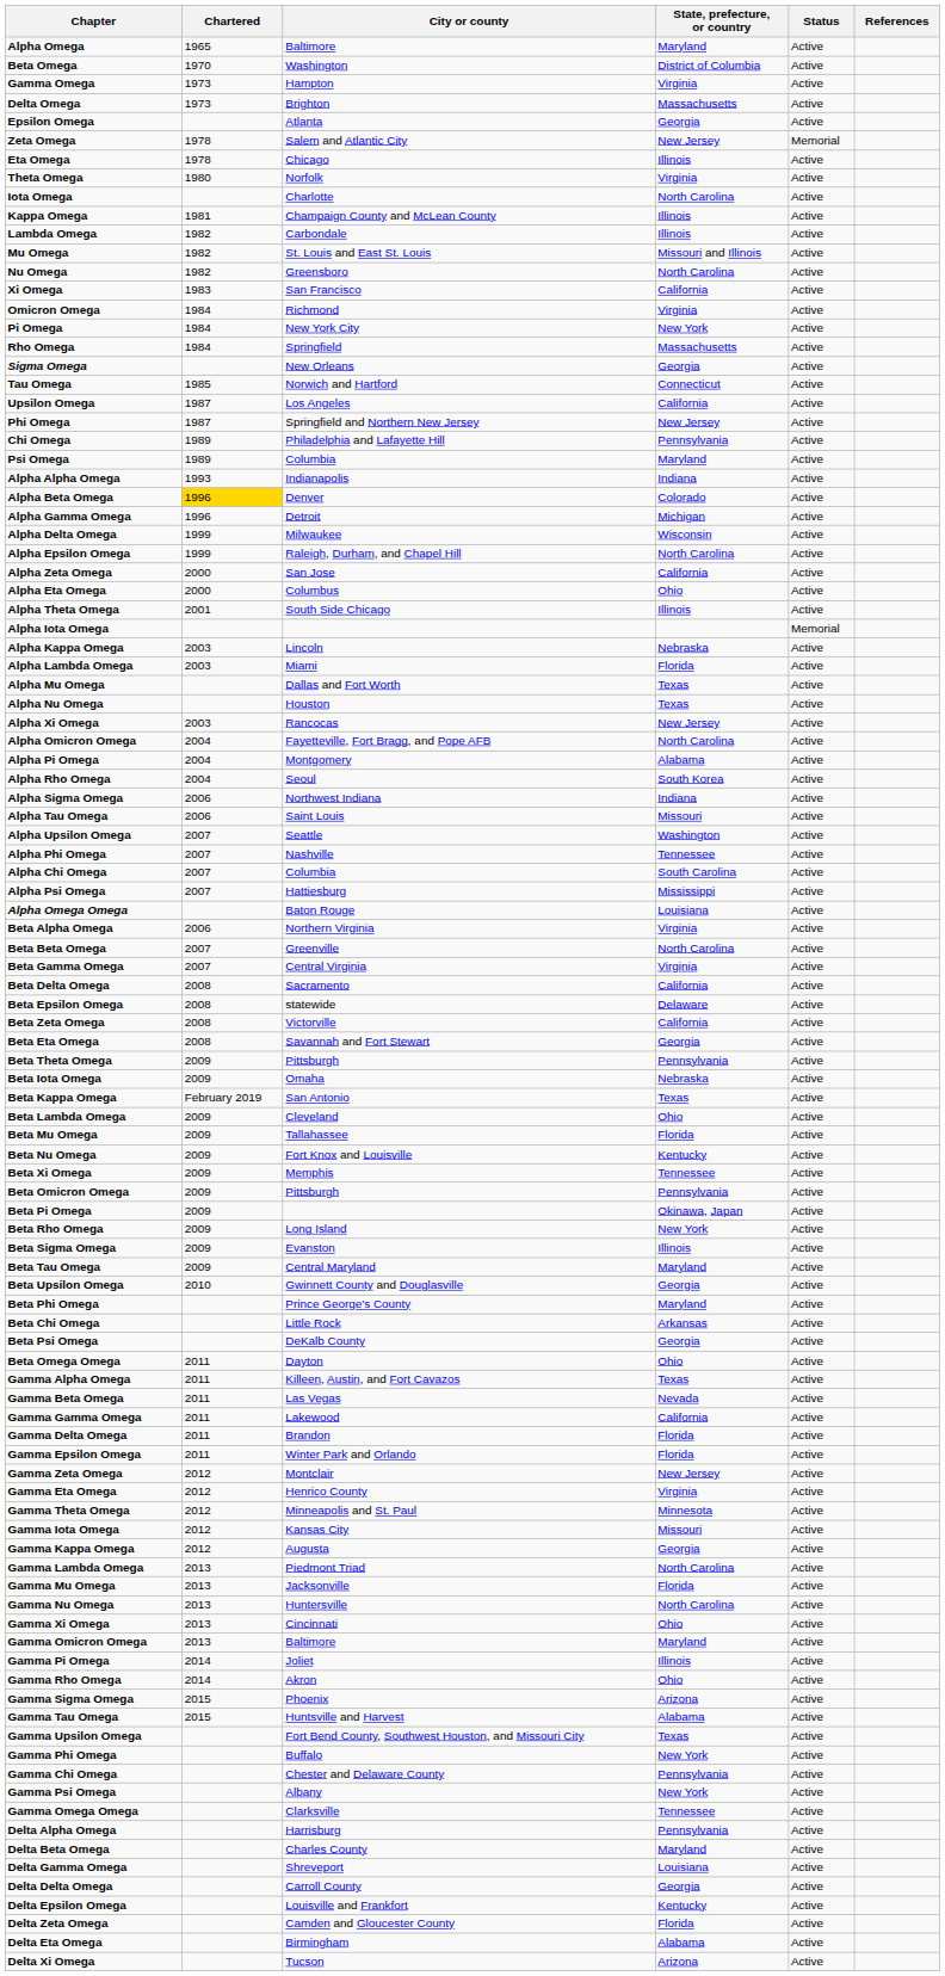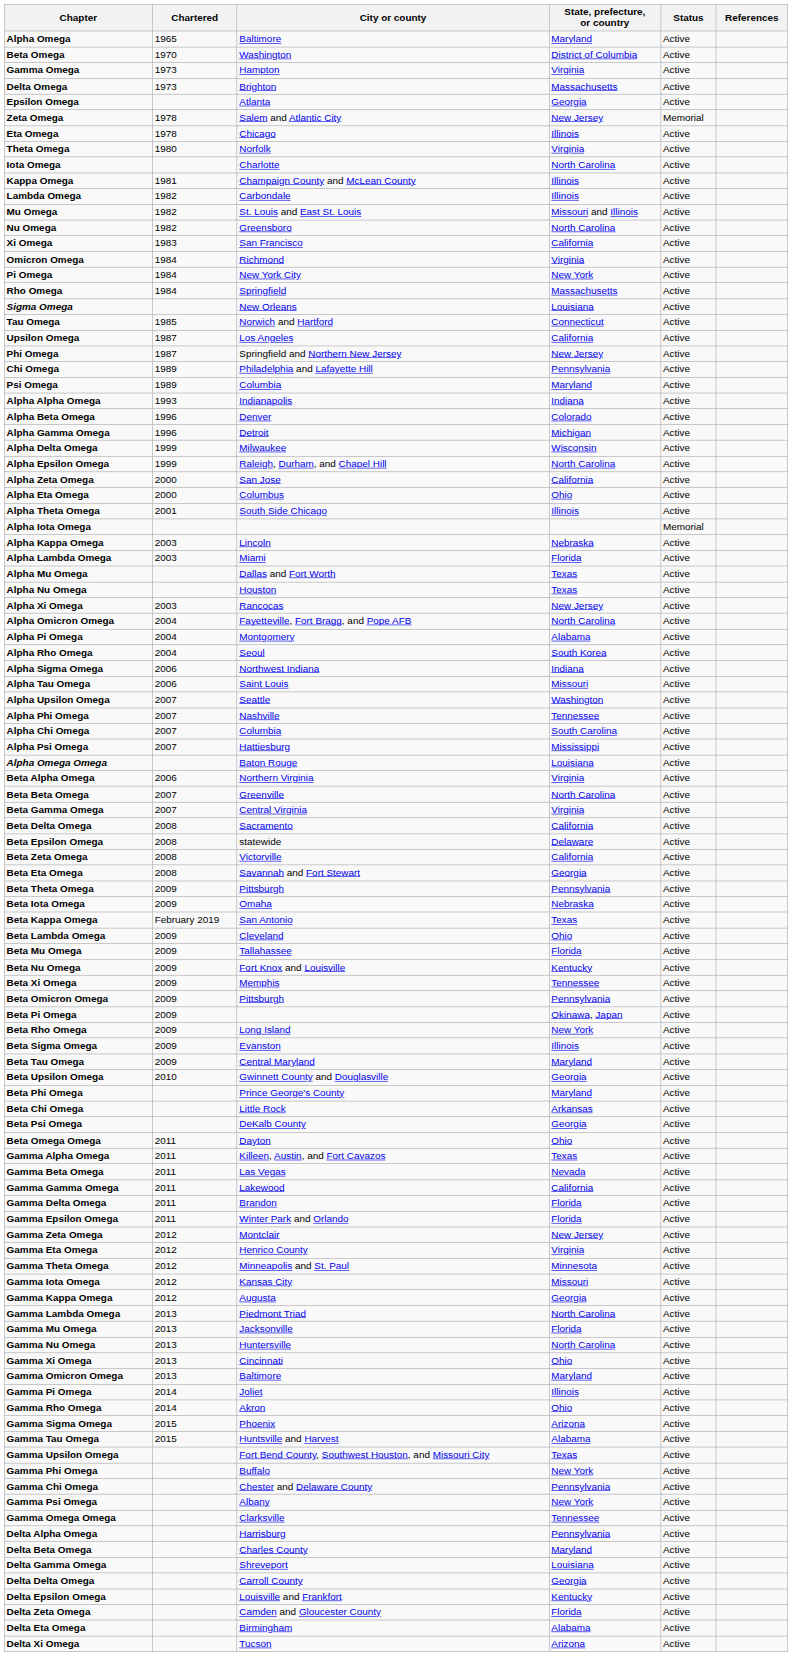Sigma Omega | State, prefecture, or country: Georgia -> Louisiana
Alpha Beta Omega | Chartered: gold background -> no background
